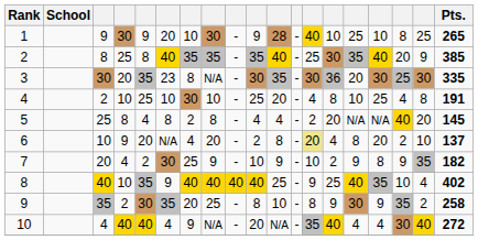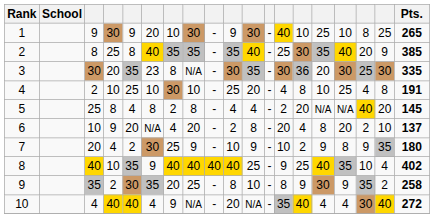1 | column 11: 28 -> 30
6 | column 13: khaki background -> no background
7 | Pts.: 182 -> 180
